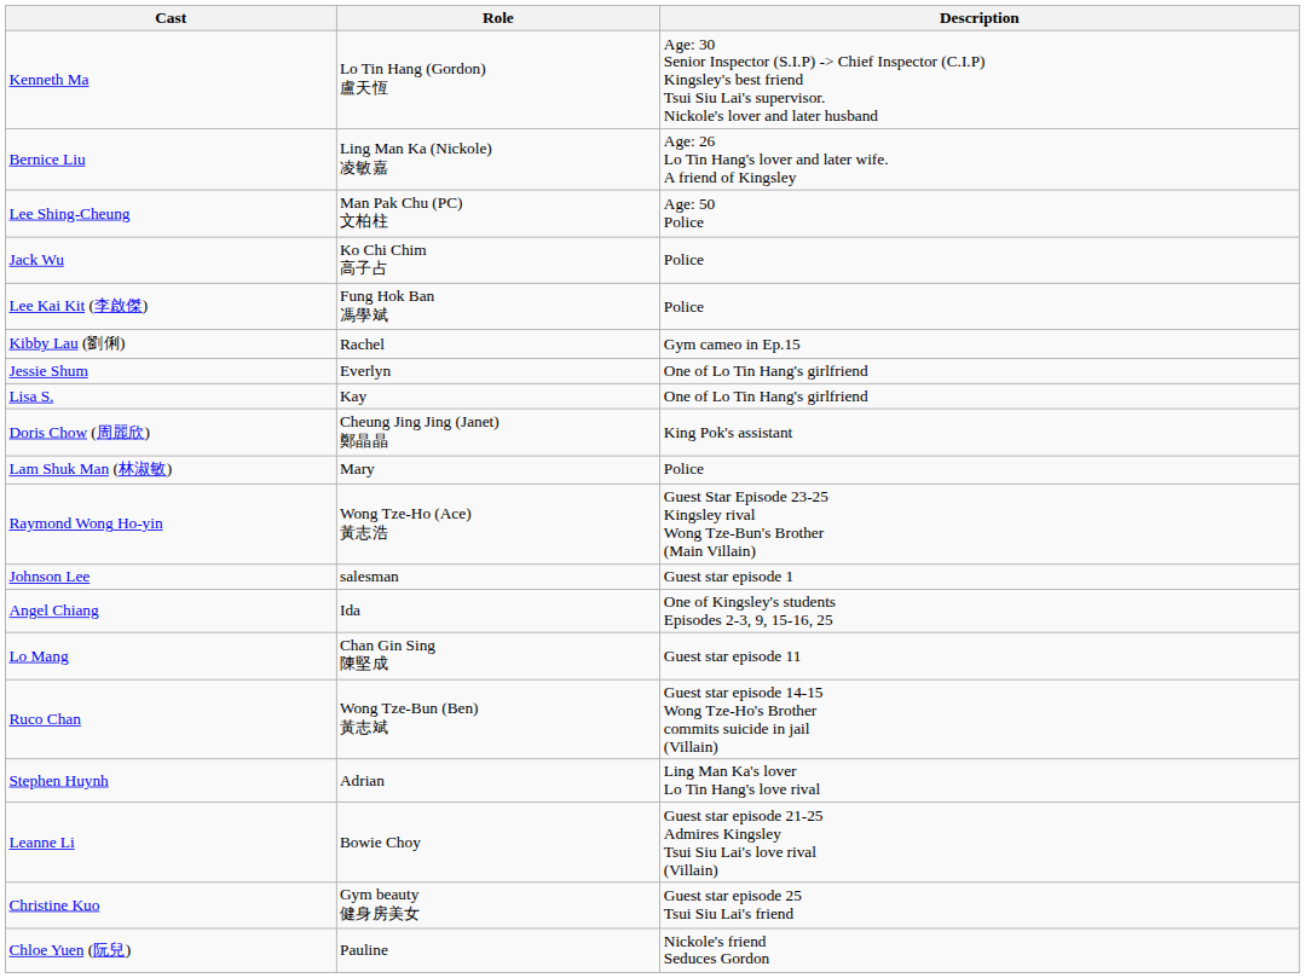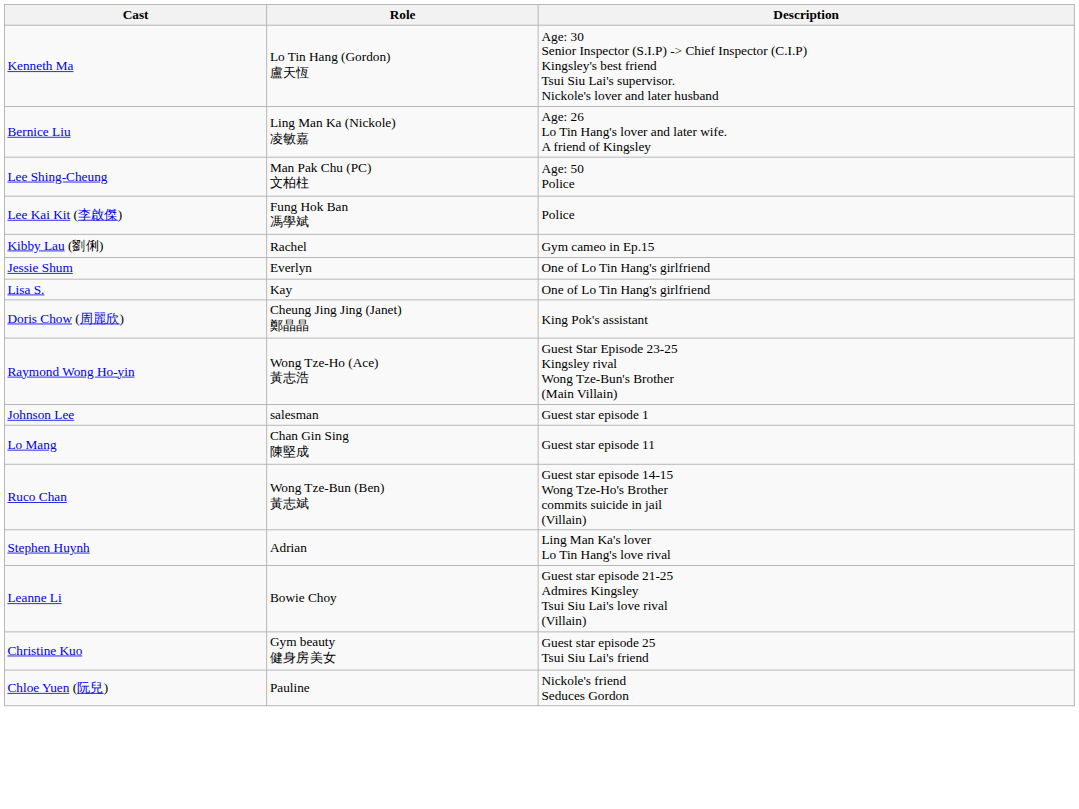- row: Jack Wu | Ko Chi Chim 高子占 | Police
- row: Lam Shuk Man (林淑敏) | Mary | Police
- row: Angel Chiang | Ida | One of Kingsley's students Episodes 2-3, 9, 15-16, 25
